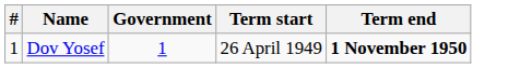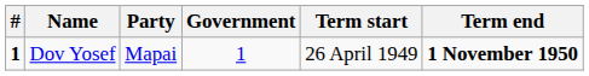+ column: Party | Mapai
Dov Yosef | #: normal -> bold
